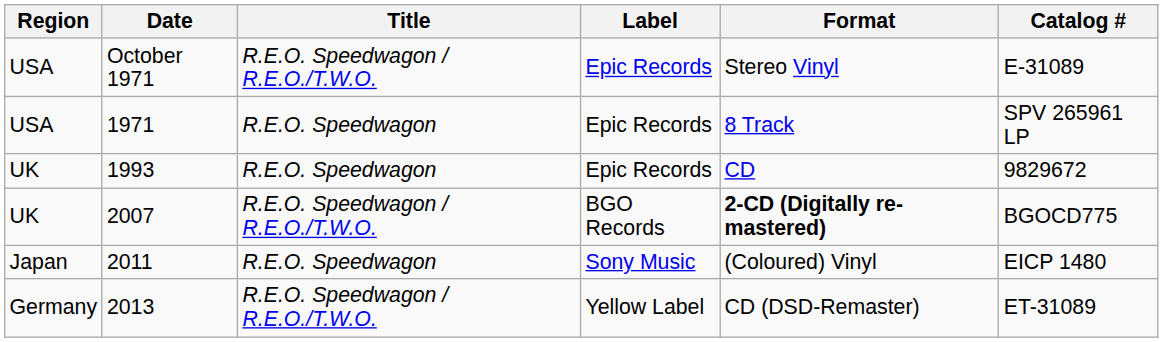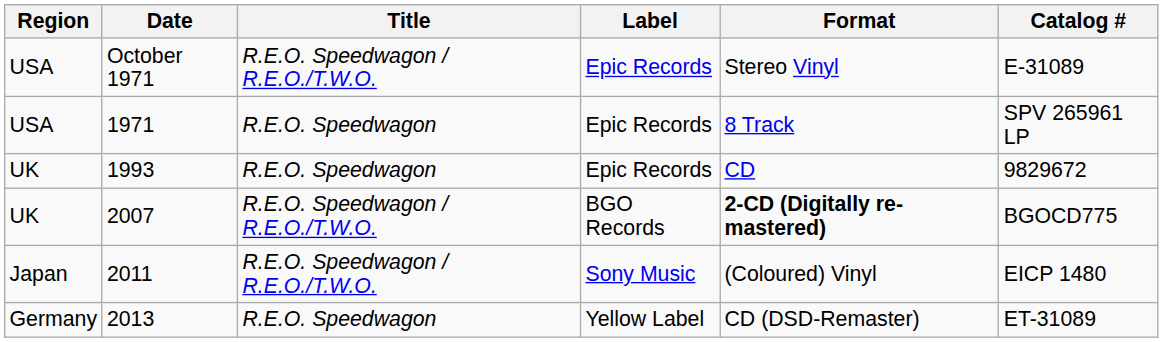2011 | Title: R.E.O. Speedwagon -> R.E.O. Speedwagon / R.E.O./T.W.O.
2013 | Title: R.E.O. Speedwagon / R.E.O./T.W.O. -> R.E.O. Speedwagon
